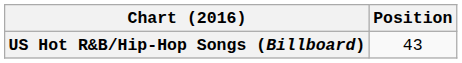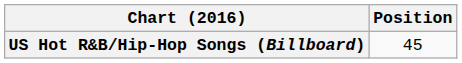US Hot R&B/Hip-Hop Songs (Billboard) | Position: 43 -> 45
